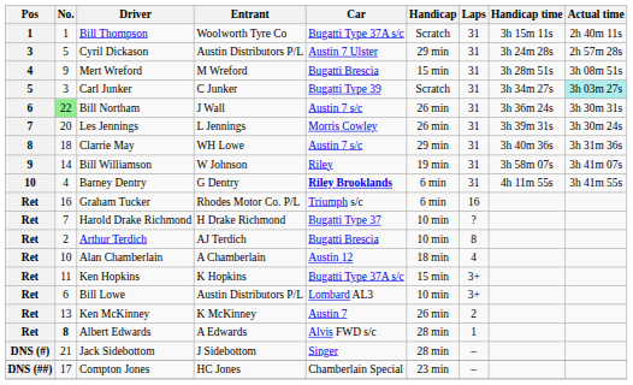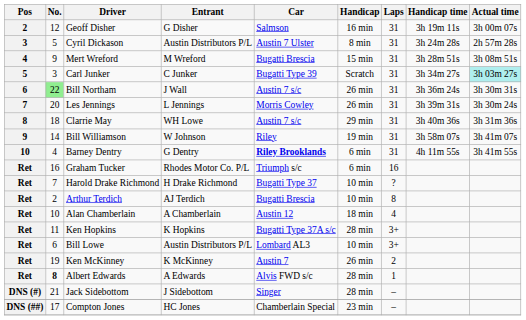- row: 1 | 1 | Bill Thompson | Woolworth Tyre Co | Bugatti Type 37A s/c | Scratch | 31 | 3h 15m 11s | 2h 40m 11s
+ row: 2 | 12 | Geoff Disher | G Disher | Salmson | 16 min | 31 | 3h 19m 11s | 3h 00m 07s
Cyril Dickason | Handicap: 29 min -> 8 min
Ken Hopkins | Handicap: 15 min -> 28 min
Ken McKinney | No.: 13 -> 19
